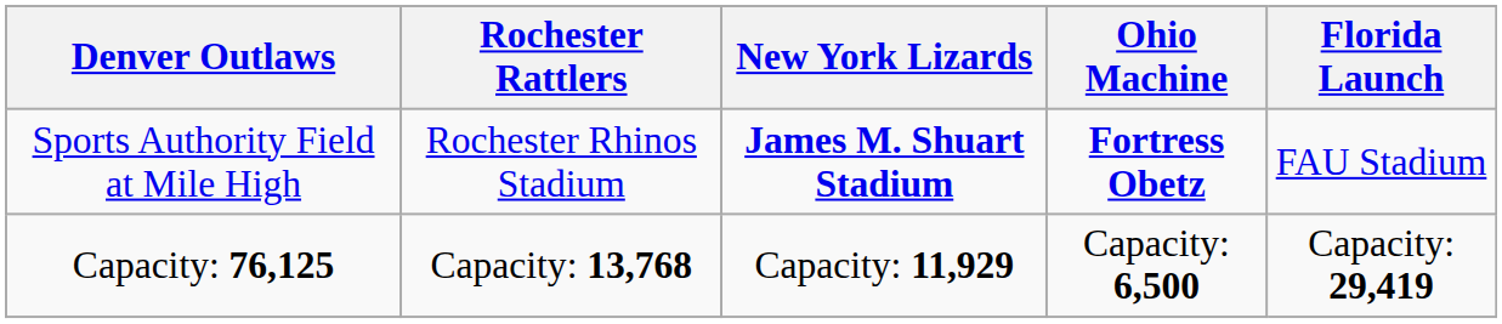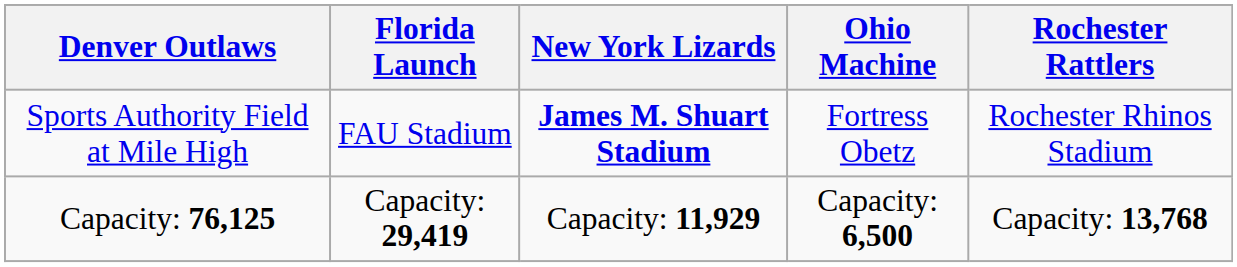columns swapped: Florida Launch <-> Rochester Rattlers
Sports Authority Field at Mile High | Ohio Machine: bold -> normal
